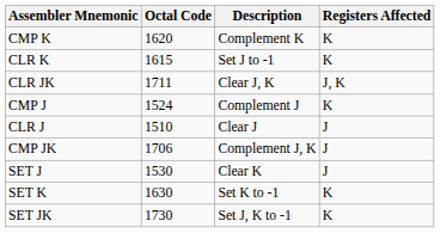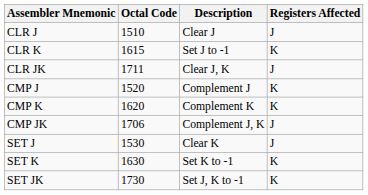rows swapped: CLR J <-> CMP K
CLR JK | Registers Affected: J, K -> J
CMP J | Octal Code: 1524 -> 1520
